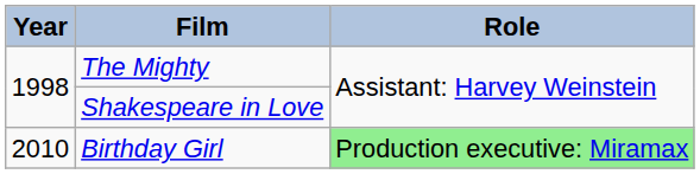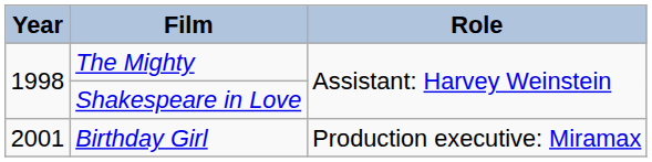Birthday Girl | Year: 2010 -> 2001
Birthday Girl | Role: lightgreen background -> no background
